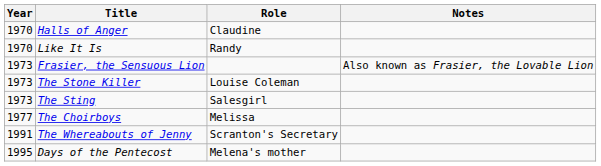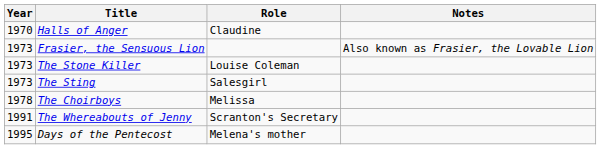- row: 1970 | Like It Is | Randy
The Choirboys | Year: 1977 -> 1978
